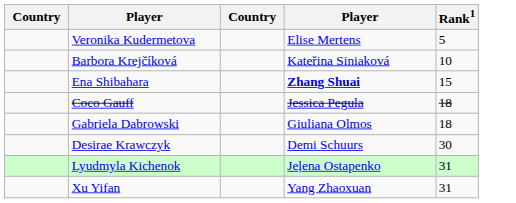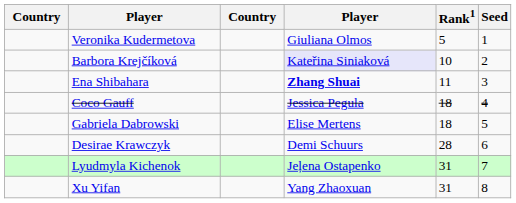+ column: Seed | 1 | 2 | 3 | 4 | 5 | 6 | 7 | 8
Veronika Kudermetova | column 4: Elise Mertens -> Giuliana Olmos
Barbora Krejčíková | column 4: no background -> lavender background
Ena Shibahara | Rank1: 15 -> 11
Gabriela Dabrowski | column 4: Giuliana Olmos -> Elise Mertens
Desirae Krawczyk | Rank1: 30 -> 28
